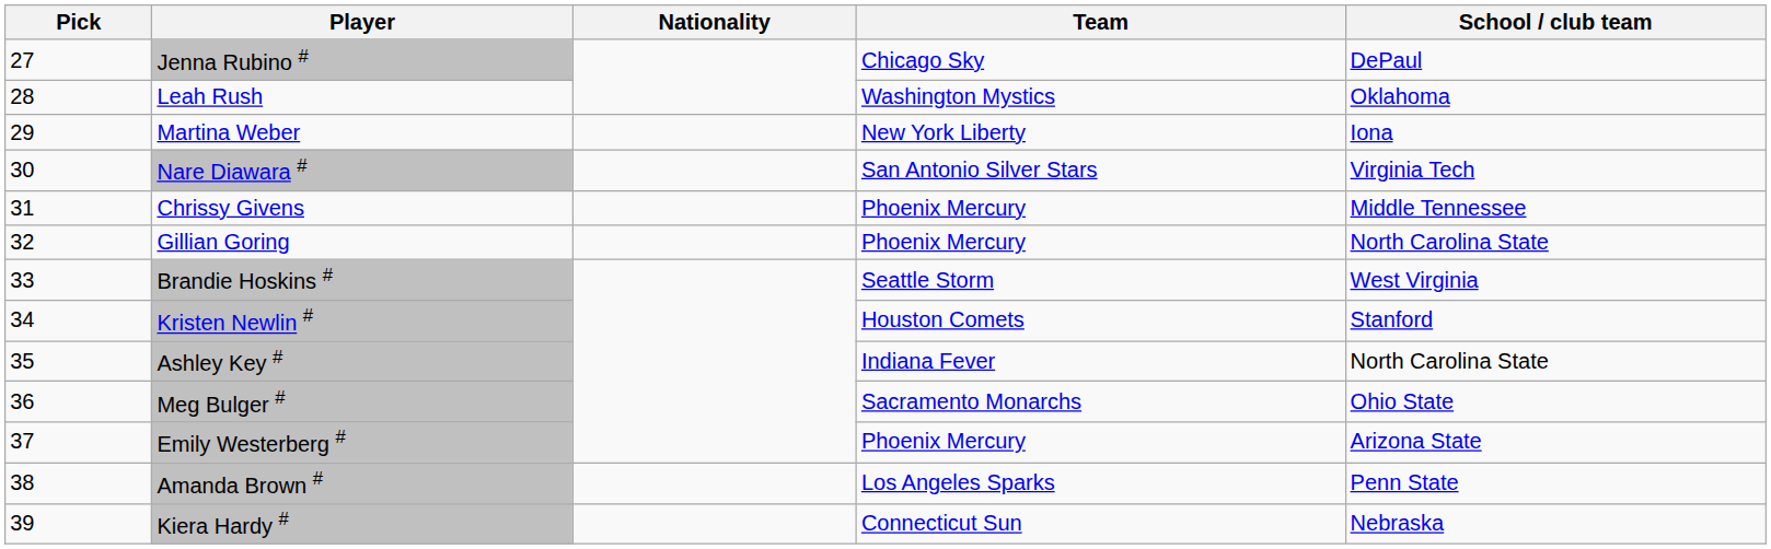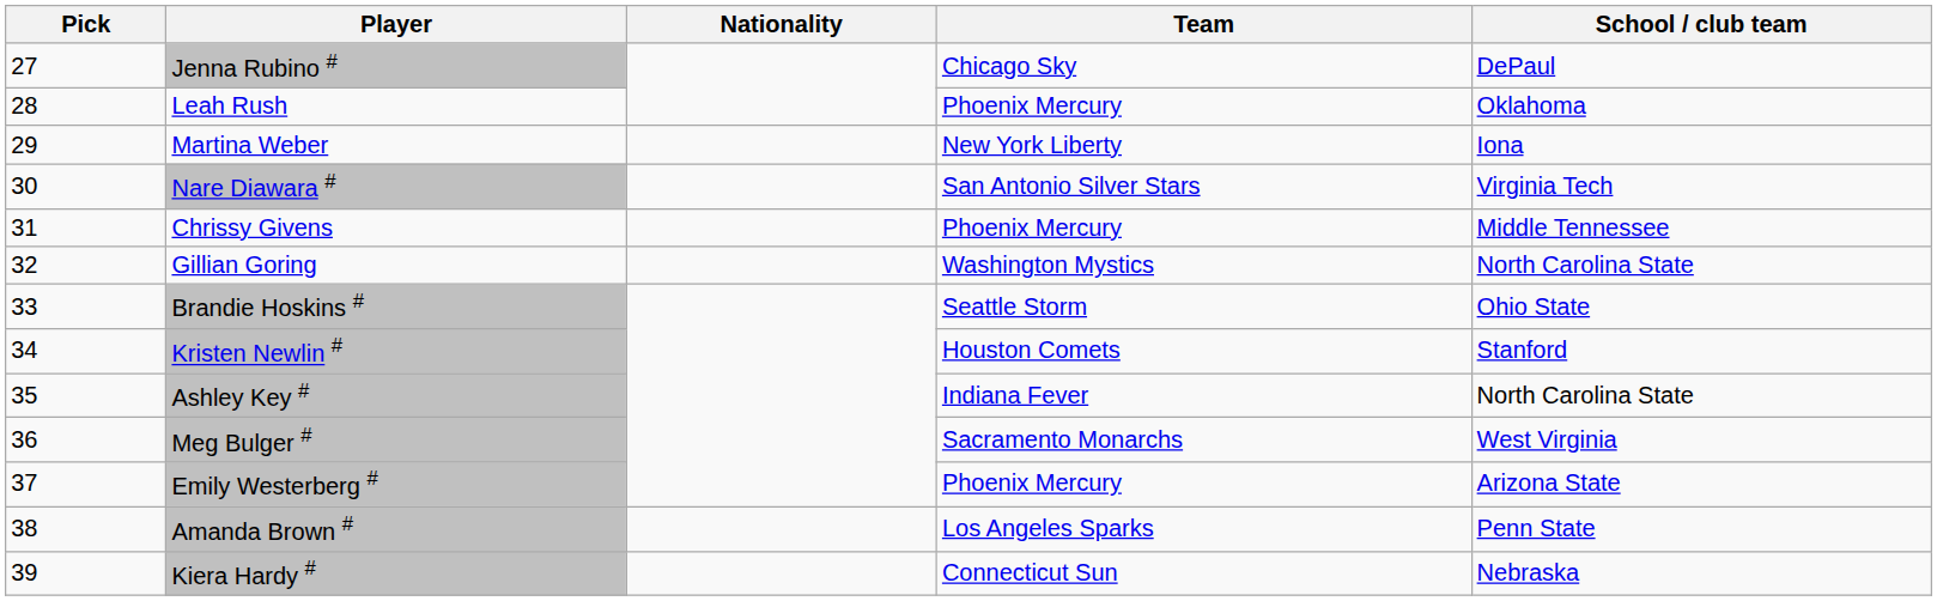Leah Rush | Team: Washington Mystics -> Phoenix Mercury
Gillian Goring | Team: Phoenix Mercury -> Washington Mystics
Brandie Hoskins # | School / club team: West Virginia -> Ohio State
Meg Bulger # | School / club team: Ohio State -> West Virginia
